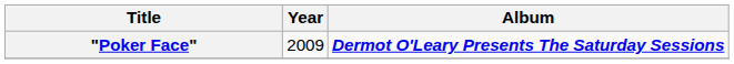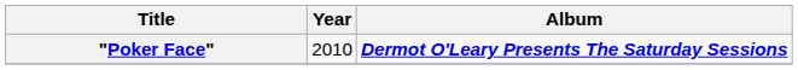"Poker Face" | Year: 2009 -> 2010
